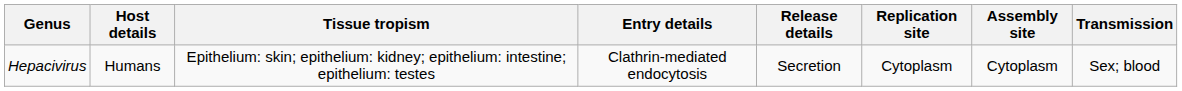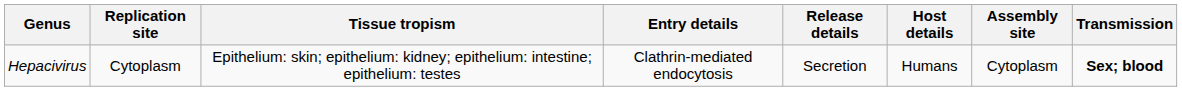columns swapped: Host details <-> Replication site
Hepacivirus | Transmission: normal -> bold
